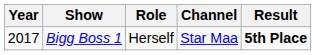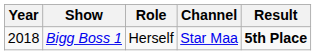Bigg Boss 1 | Year: 2017 -> 2018
